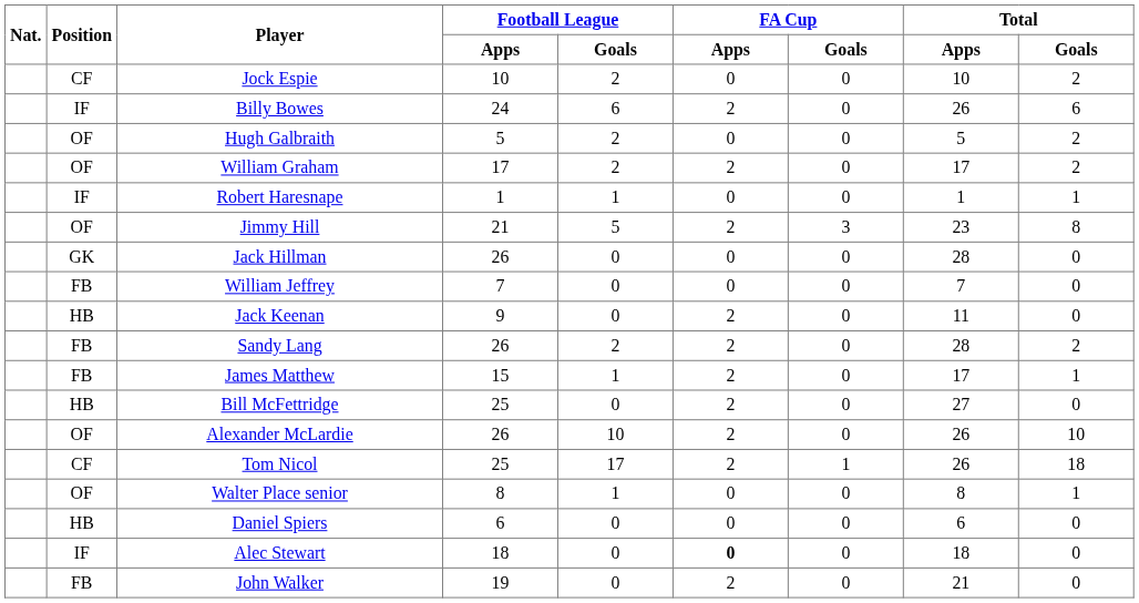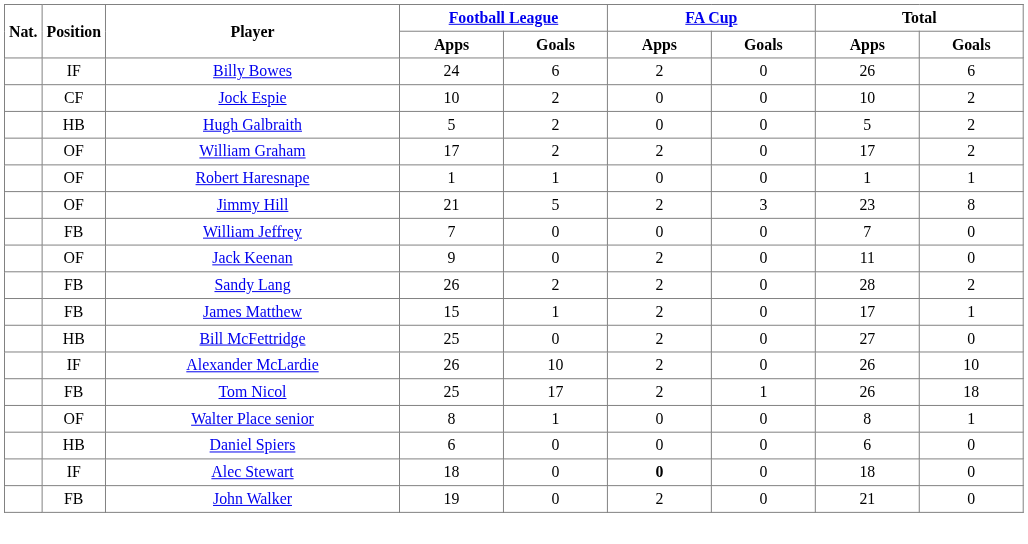rows swapped: Billy Bowes <-> Jock Espie
Hugh Galbraith | Position: OF -> HB
Robert Haresnape | Position: IF -> OF
- row: GK | Jack Hillman | 26 | 0 | 0 | 0 | 28 | 0
Jack Keenan | Position: HB -> OF
Alexander McLardie | Position: OF -> IF
Tom Nicol | Position: CF -> FB
